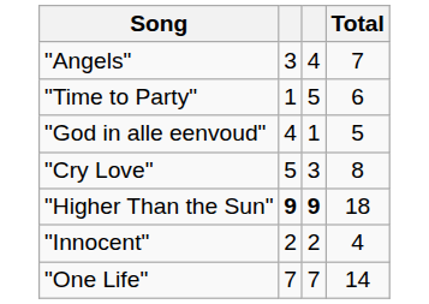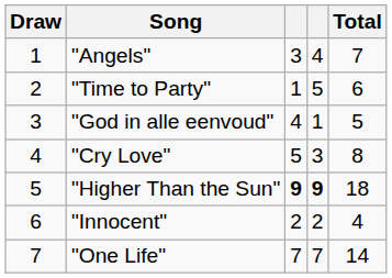+ column: Draw | 1 | 2 | 3 | 4 | 5 | 6 | 7
